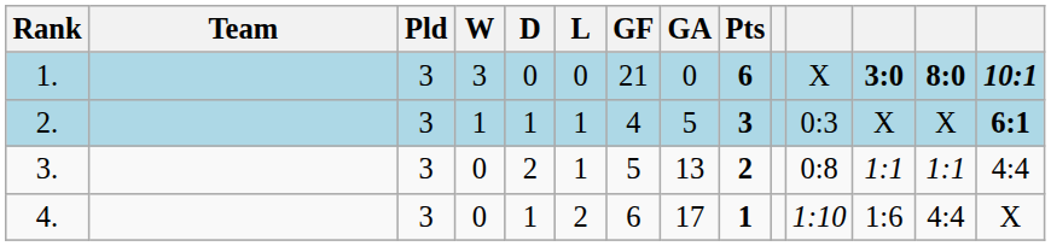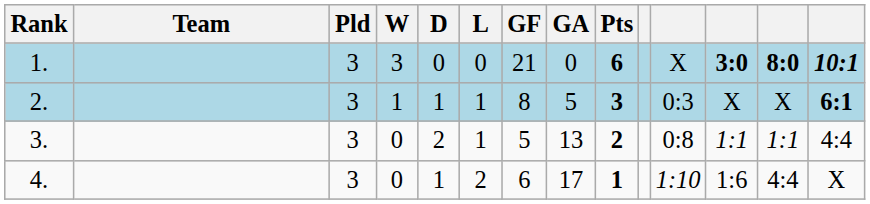2. | GF: 4 -> 8
